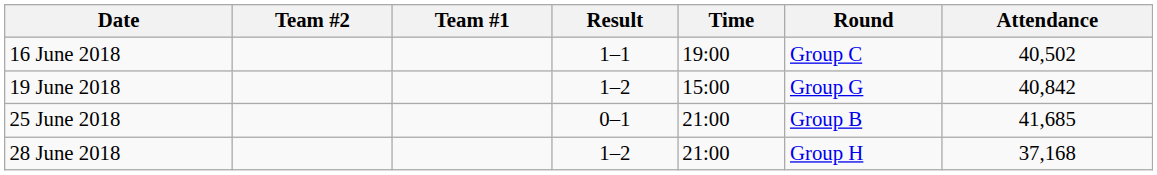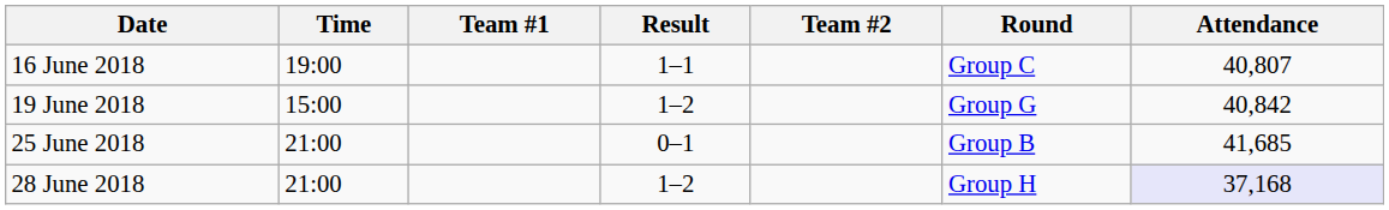columns swapped: Time <-> Team #2
16 June 2018 | Attendance: 40,502 -> 40,807
28 June 2018 | Attendance: no background -> lavender background
